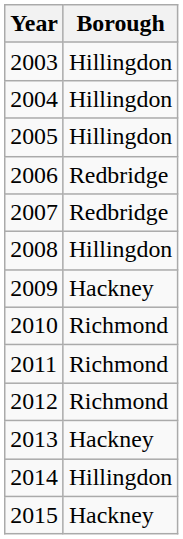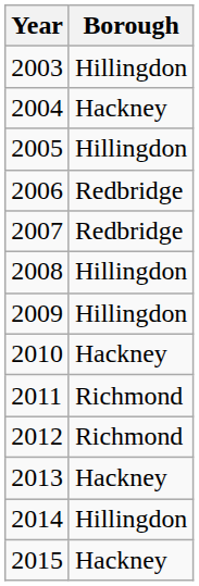2004 | Borough: Hillingdon -> Hackney
2009 | Borough: Hackney -> Hillingdon
2010 | Borough: Richmond -> Hackney
